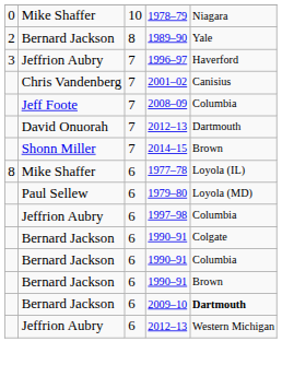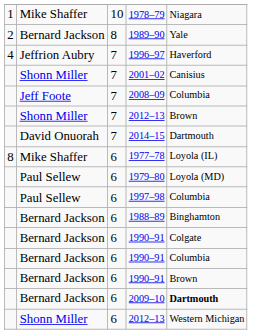1978–79 | column 1: 0 -> 1
1996–97 | column 1: 3 -> 4
2001–02 | column 2: Chris Vandenberg -> Shonn Miller
7 / 2012–13 | column 2: David Onuorah -> Shonn Miller
7 / 2012–13 | column 5: Dartmouth -> Brown
2014–15 | column 2: Shonn Miller -> David Onuorah
2014–15 | column 5: Brown -> Dartmouth
1997–98 | column 2: Jeffrion Aubry -> Paul Sellew
+ row: Bernard Jackson | 6 | 1988–89 | Binghamton
6 / 2012–13 | column 2: Jeffrion Aubry -> Shonn Miller
